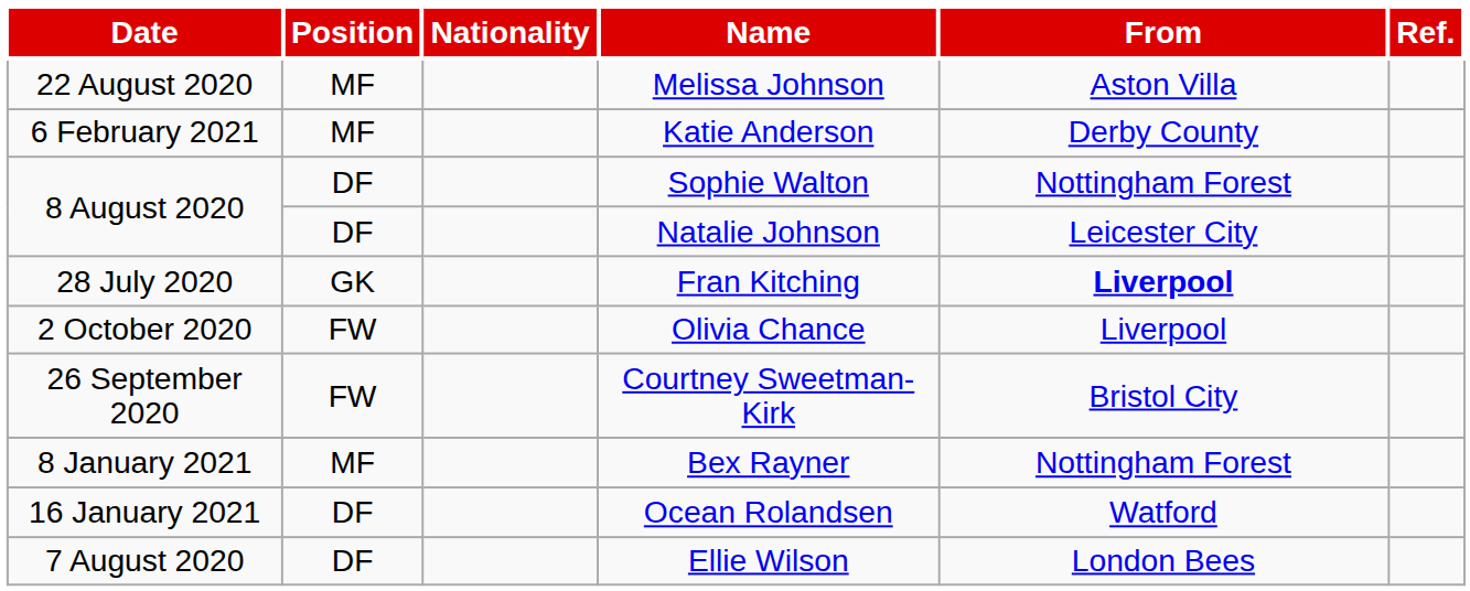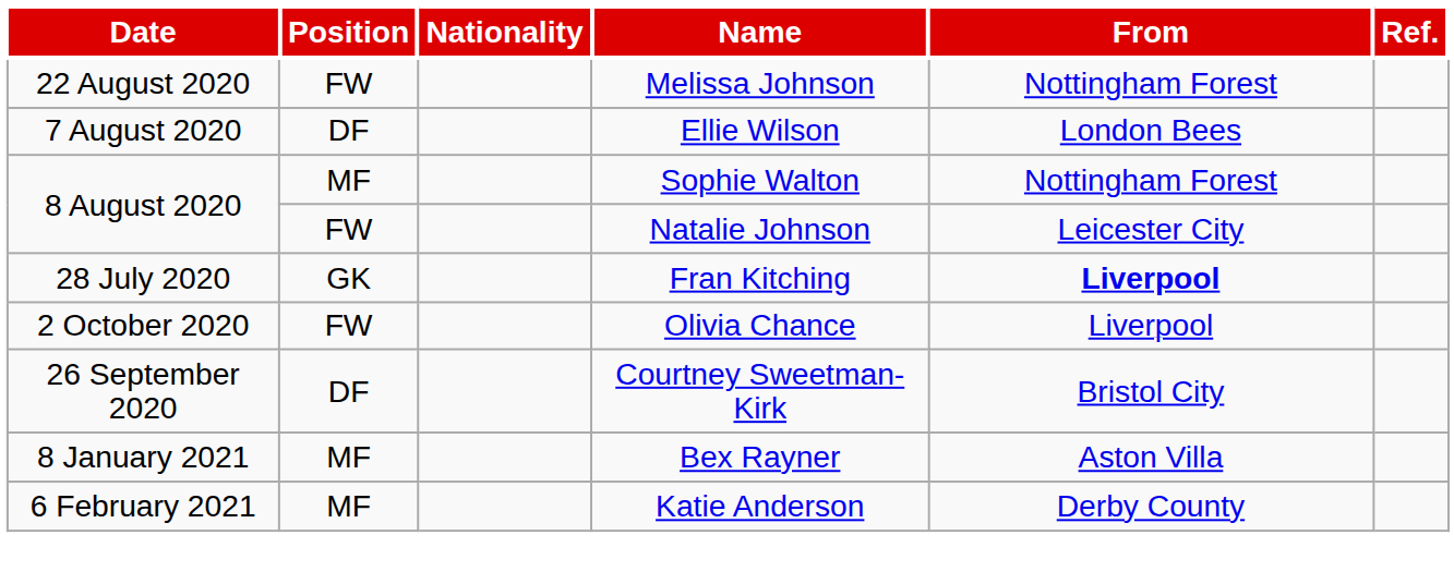Melissa Johnson | Position: MF -> FW
Melissa Johnson | From: Aston Villa -> Nottingham Forest
rows swapped: Ellie Wilson <-> Katie Anderson
Sophie Walton | Position: DF -> MF
Natalie Johnson | Position: DF -> FW
Courtney Sweetman-Kirk | Position: FW -> DF
Bex Rayner | From: Nottingham Forest -> Aston Villa
- row: 16 January 2021 | DF | Ocean Rolandsen | Watford
